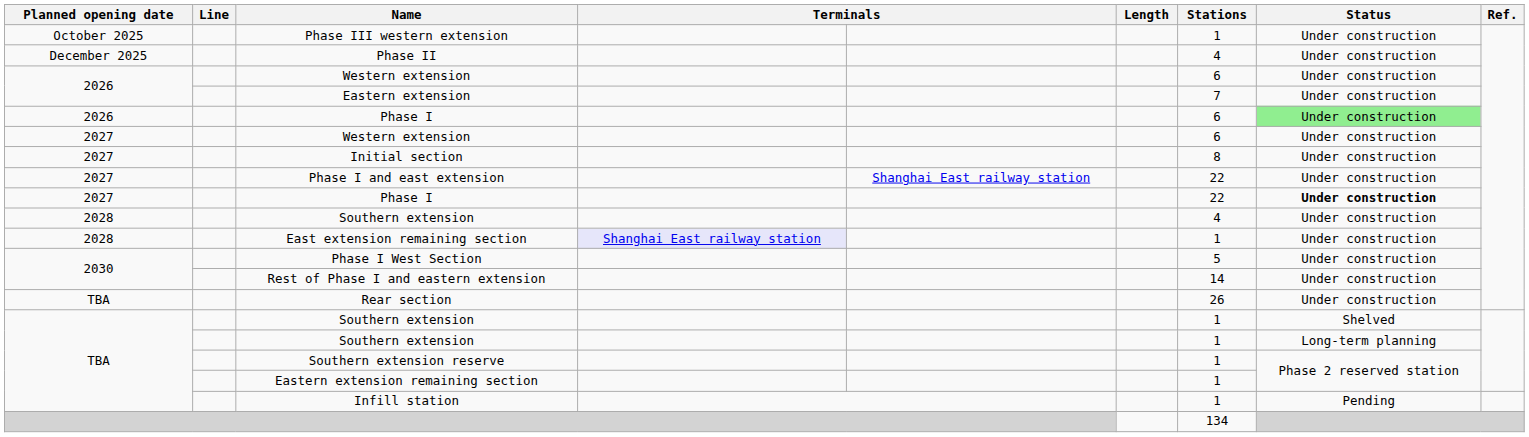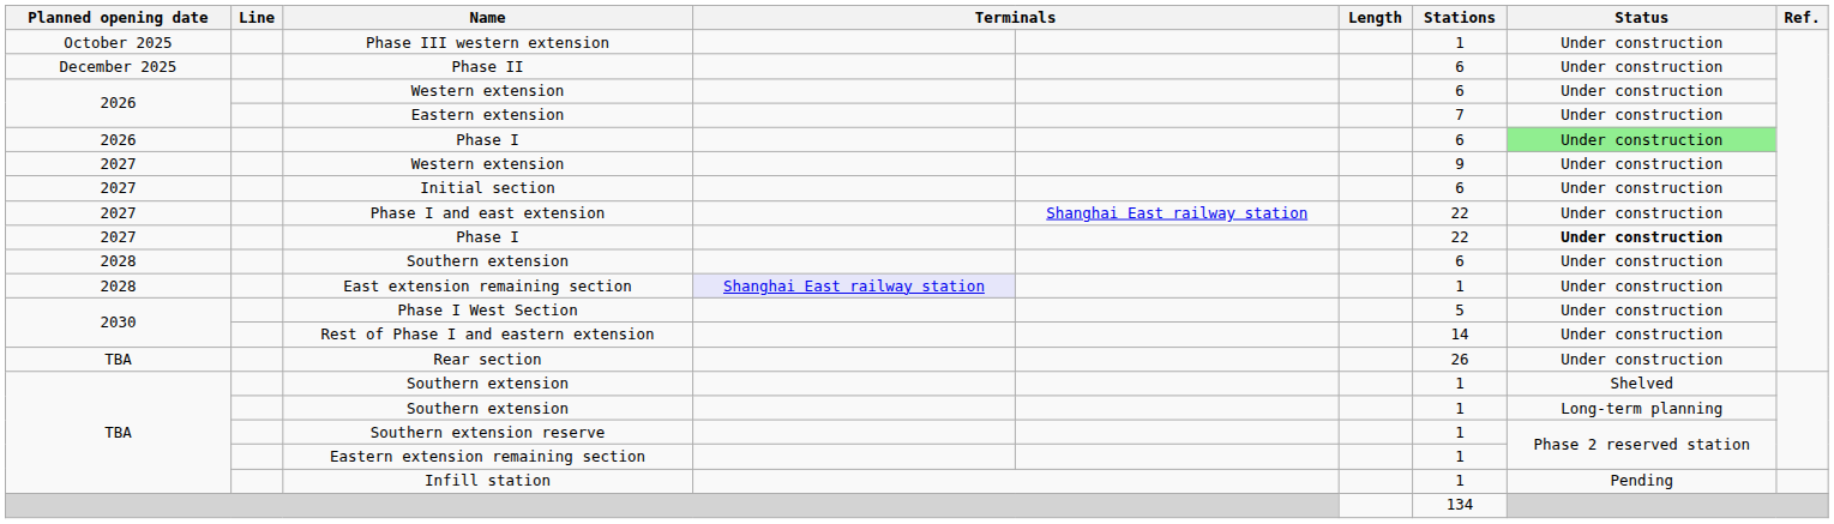Phase II | Stations: 4 -> 6
2027 / Western extension | Stations: 6 -> 9
Initial section | Stations: 8 -> 6
2028 / Southern extension | Stations: 4 -> 6
